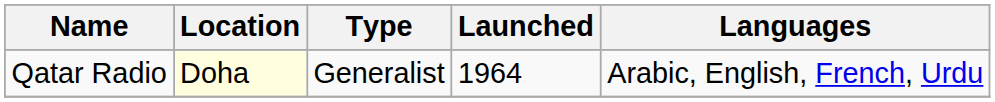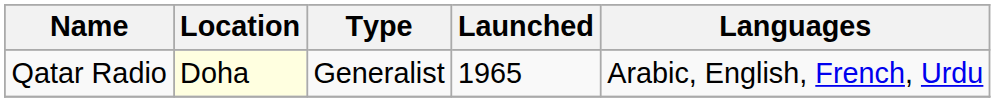Qatar Radio | Launched: 1964 -> 1965
